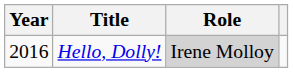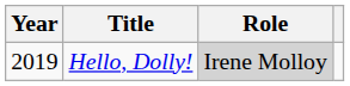Hello, Dolly! | Year: 2016 -> 2019
